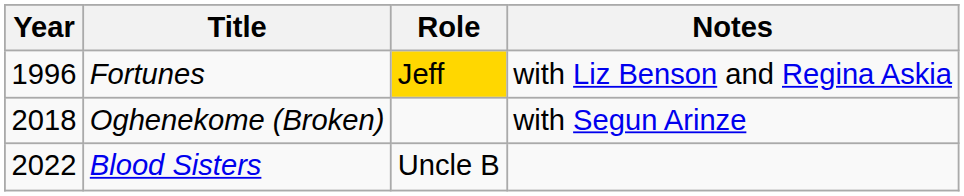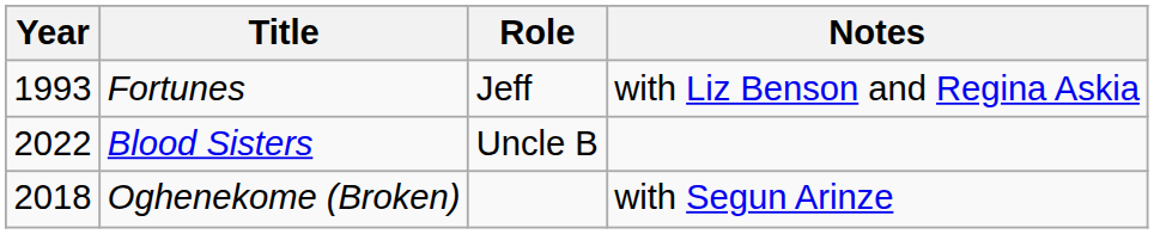Fortunes | Year: 1996 -> 1993
Fortunes | Role: gold background -> no background
rows swapped: Oghenekome (Broken) <-> Blood Sisters
